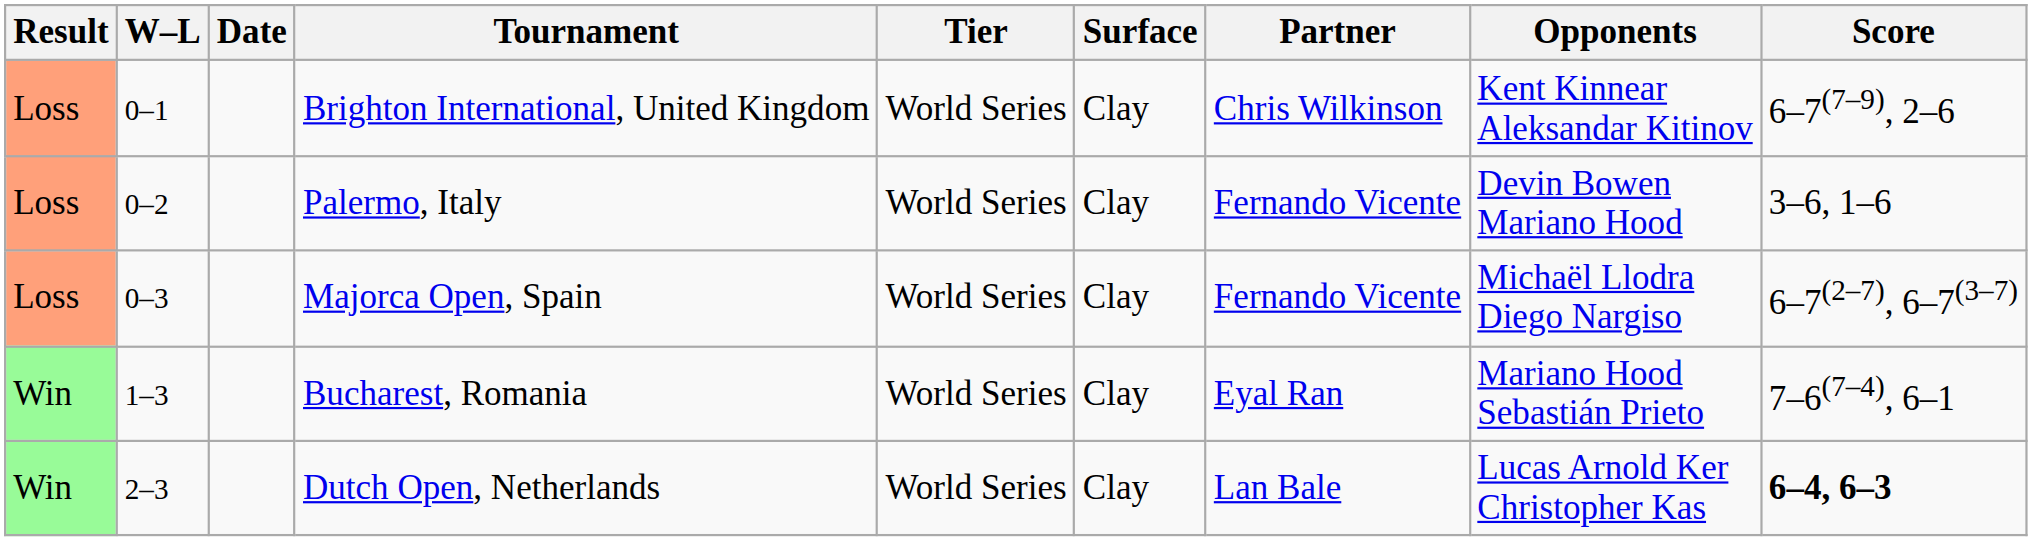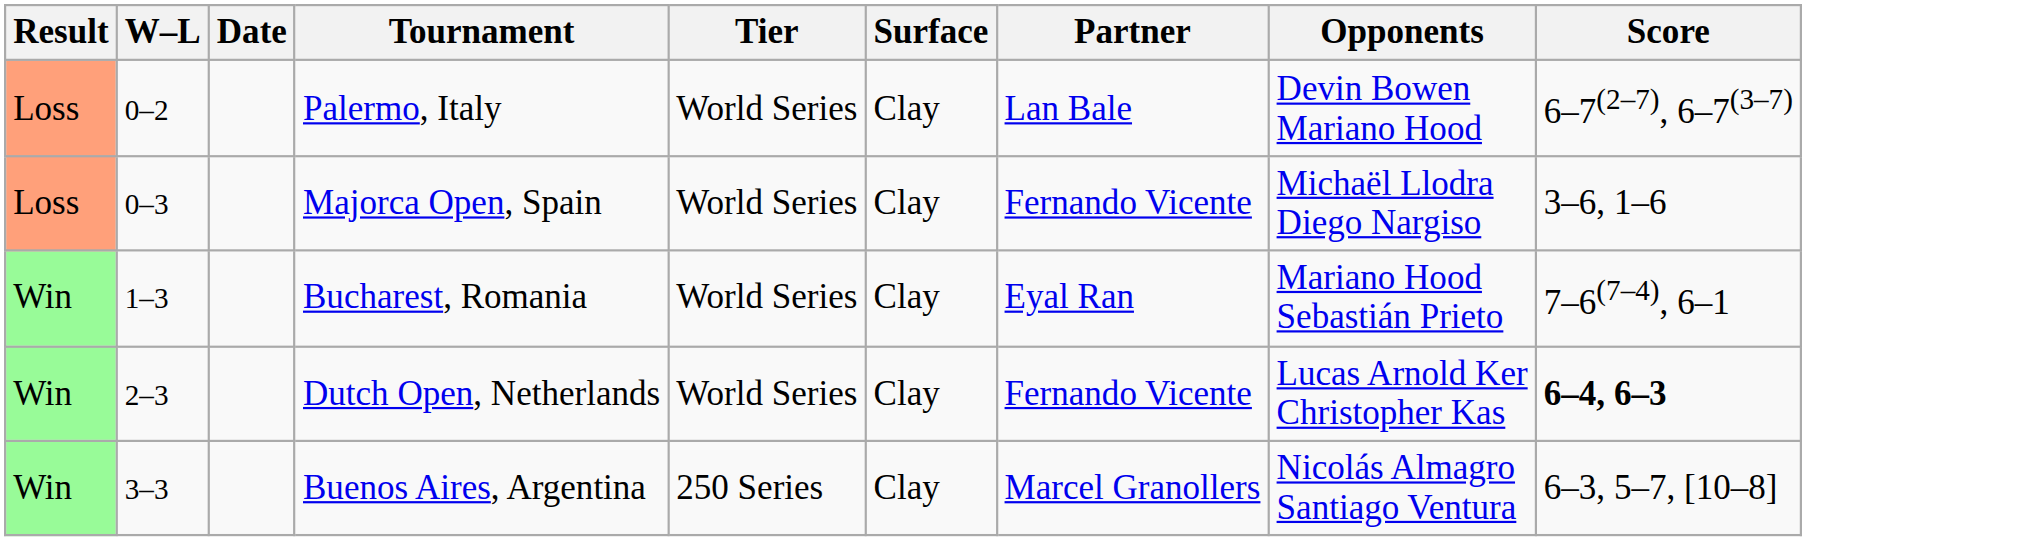- row: Loss | 0–1 | Brighton International, United Kingdom | World Series | Clay | Chris Wilkinson | Kent Kinnear Aleksandar Kitinov | 6–7(7–9), 2–6
Palermo, Italy | Partner: Fernando Vicente -> Lan Bale
Palermo, Italy | Score: 3–6, 1–6 -> 6–7(2–7), 6–7(3–7)
Majorca Open, Spain | Score: 6–7(2–7), 6–7(3–7) -> 3–6, 1–6
Dutch Open, Netherlands | Partner: Lan Bale -> Fernando Vicente
+ row: Win | 3–3 | Buenos Aires, Argentina | 250 Series | Clay | Marcel Granollers | Nicolás Almagro Santiago Ventura | 6–3, 5–7, [10–8]
